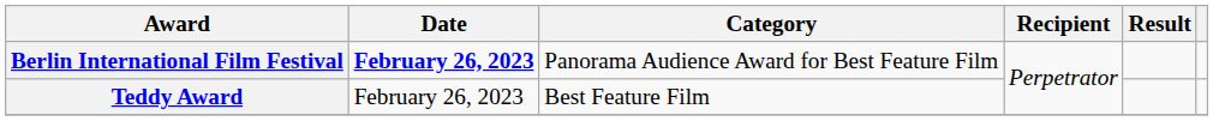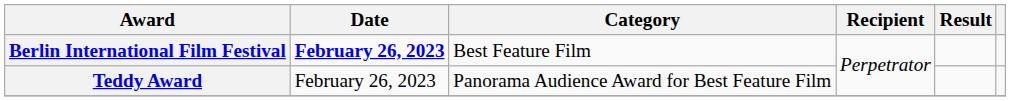Berlin International Film Festival | Category: Panorama Audience Award for Best Feature Film -> Best Feature Film
Teddy Award | Category: Best Feature Film -> Panorama Audience Award for Best Feature Film
